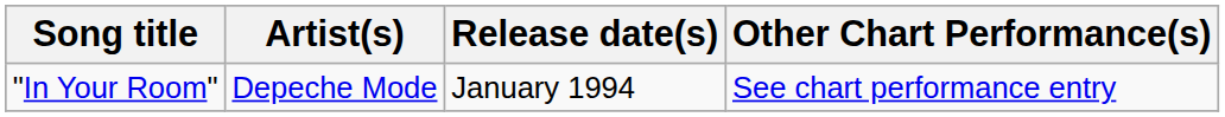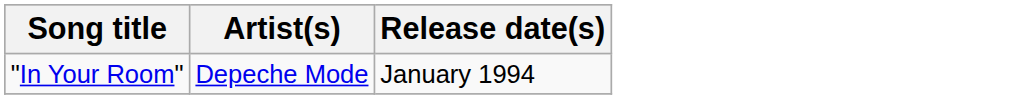- column: Other Chart Performance(s) | See chart performance entry
